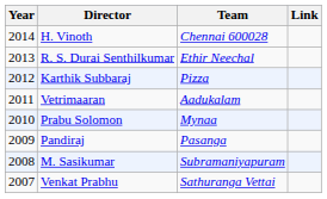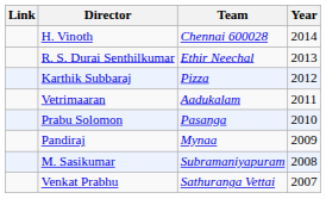columns swapped: Year <-> Link
Prabu Solomon | Team: Mynaa -> Pasanga
Pandiraj | Team: Pasanga -> Mynaa
